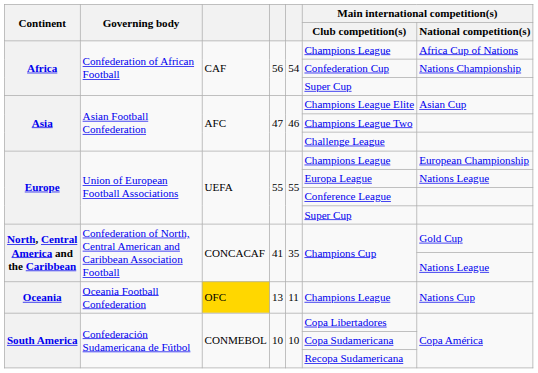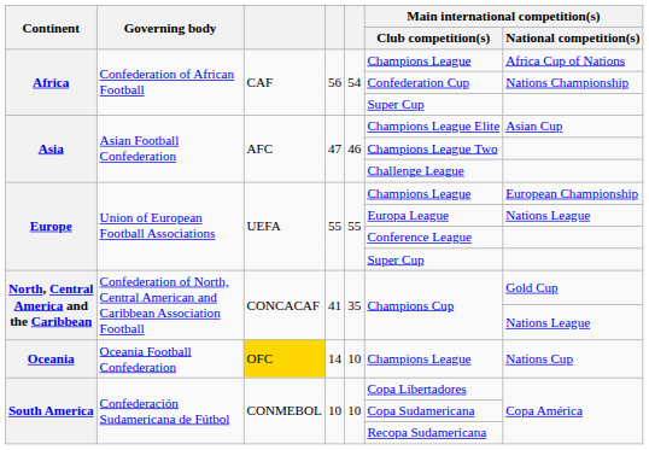Oceania | column 4: 13 -> 14
Oceania | column 5: 11 -> 10
